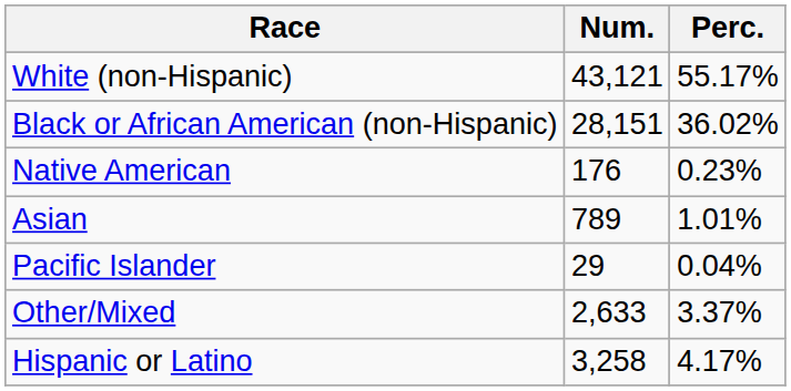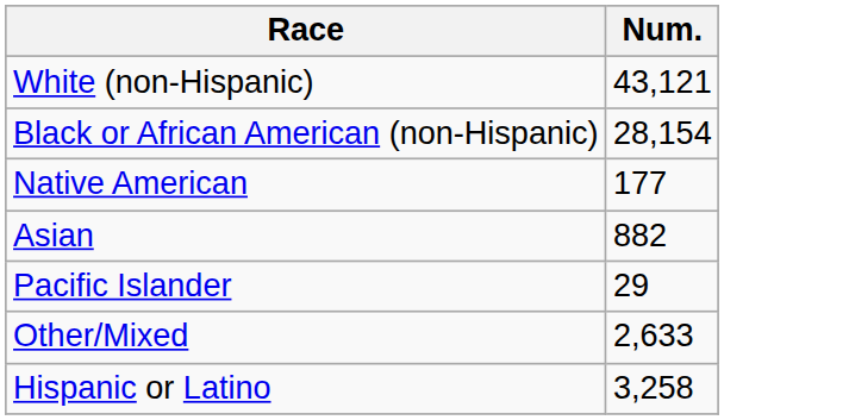- column: Perc. | 55.17% | 36.02% | 0.23% | 1.01% | 0.04% | 3.37% | 4.17%
Black or African American (non-Hispanic) | Num.: 28,151 -> 28,154
Native American | Num.: 176 -> 177
Asian | Num.: 789 -> 882
